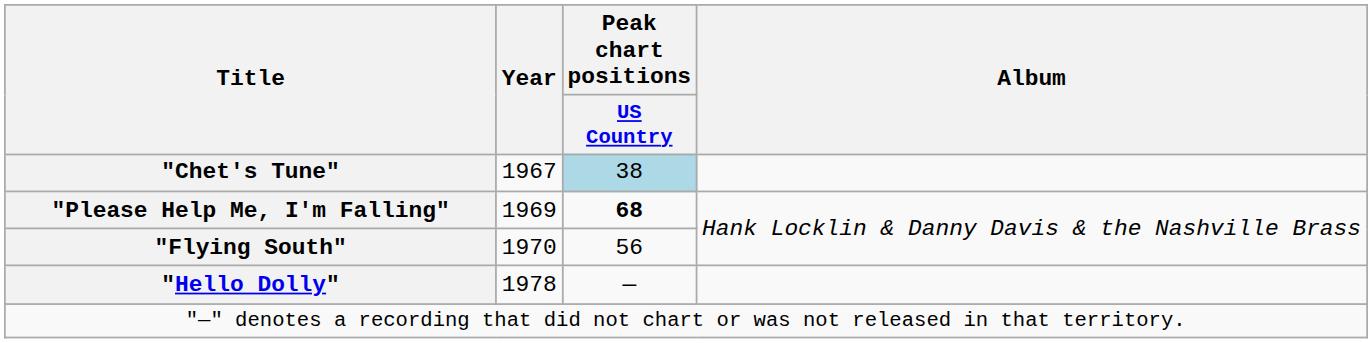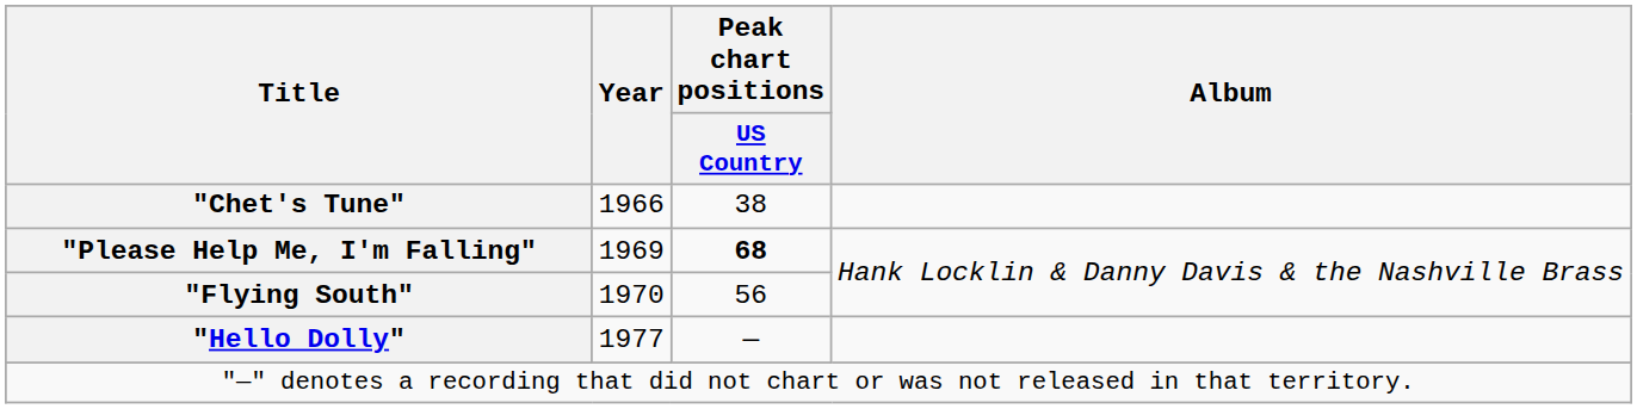"Chet's Tune" | Year: 1967 -> 1966
"Chet's Tune" | Peak chart positions / US Country: lightblue background -> no background
"Hello Dolly" | Year: 1978 -> 1977
